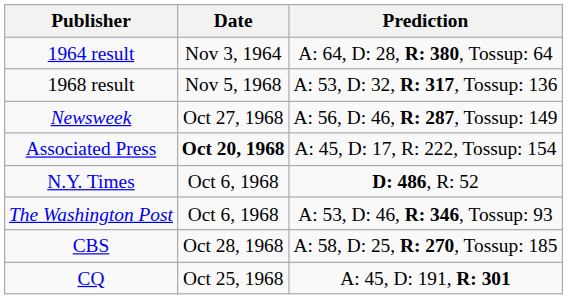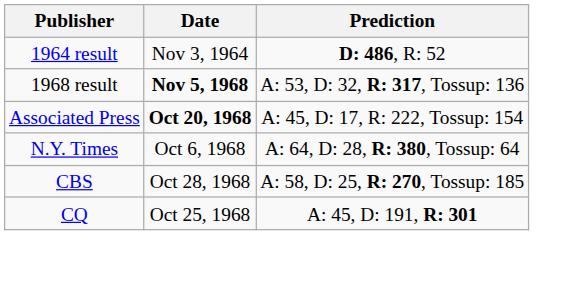1964 result | Prediction: A: 64, D: 28, R: 380, Tossup: 64 -> D: 486, R: 52
1968 result | Date: normal -> bold
- row: Newsweek | Oct 27, 1968 | A: 56, D: 46, R: 287, Tossup: 149
N.Y. Times | Prediction: D: 486, R: 52 -> A: 64, D: 28, R: 380, Tossup: 64
- row: The Washington Post | Oct 6, 1968 | A: 53, D: 46, R: 346, Tossup: 93
